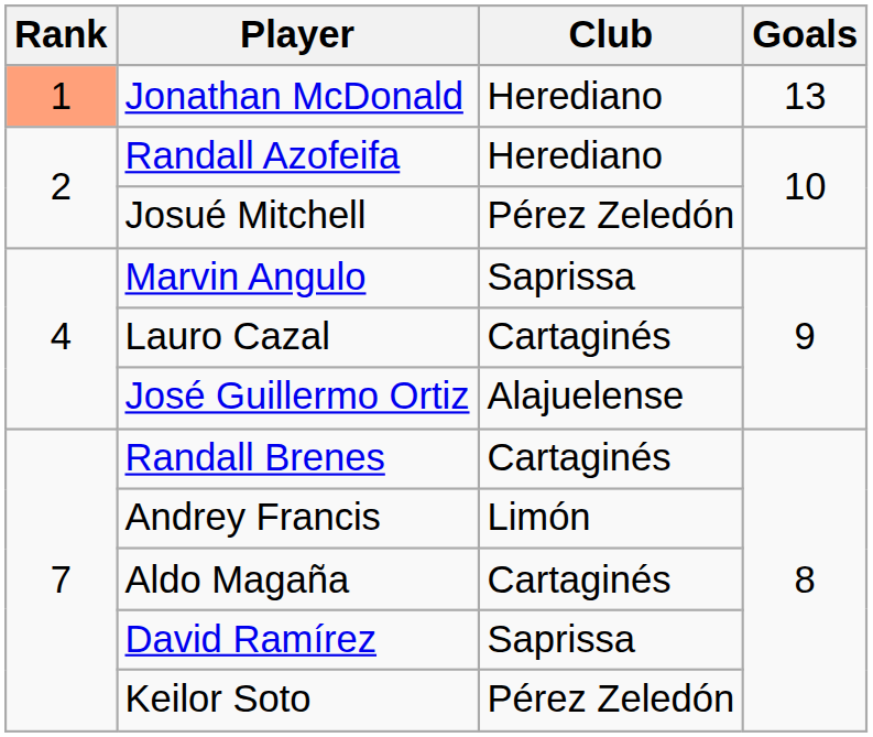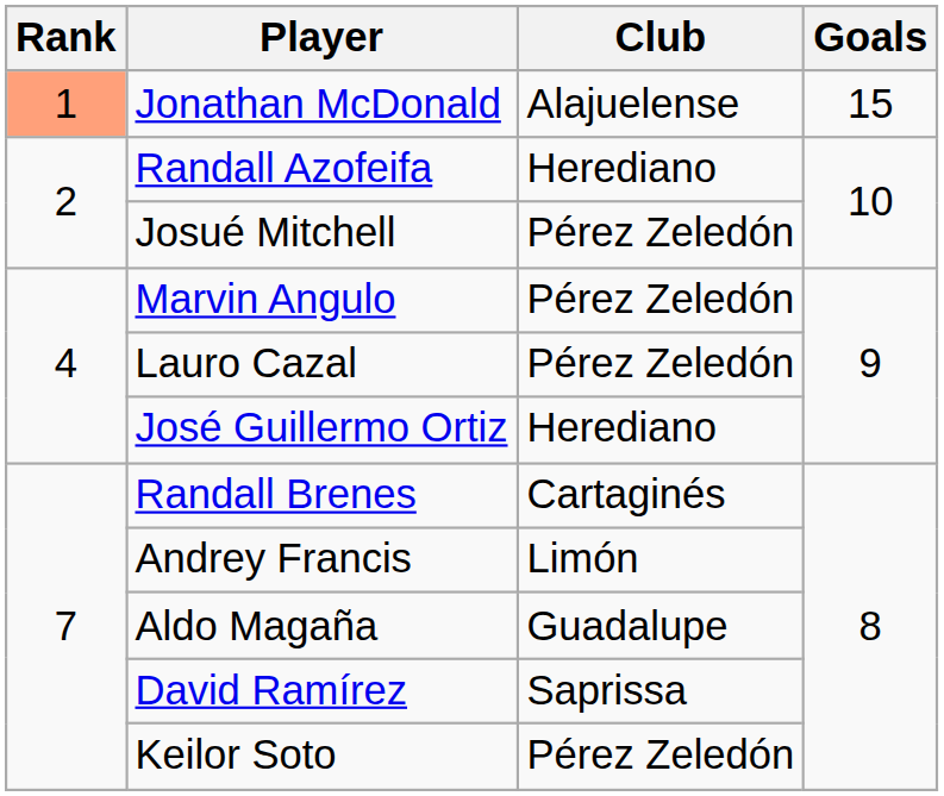Jonathan McDonald | Club: Herediano -> Alajuelense
Jonathan McDonald | Goals: 13 -> 15
Marvin Angulo | Club: Saprissa -> Pérez Zeledón
Lauro Cazal | Club: Cartaginés -> Pérez Zeledón
José Guillermo Ortiz | Club: Alajuelense -> Herediano
Aldo Magaña | Club: Cartaginés -> Guadalupe
